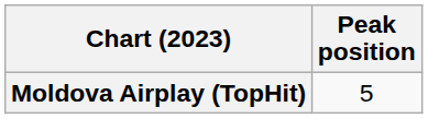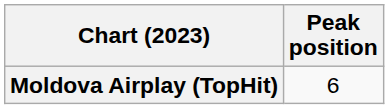Moldova Airplay (TopHit) | Peak position: 5 -> 6
